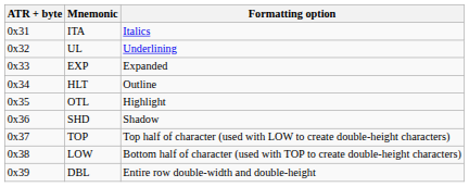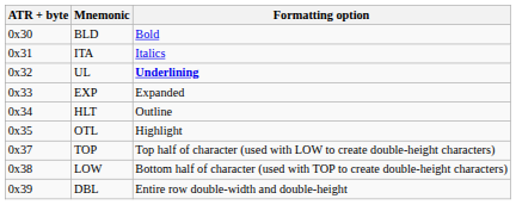+ row: 0x30 | BLD | Bold
UL | Formatting option: normal -> bold
- row: 0x36 | SHD | Shadow
